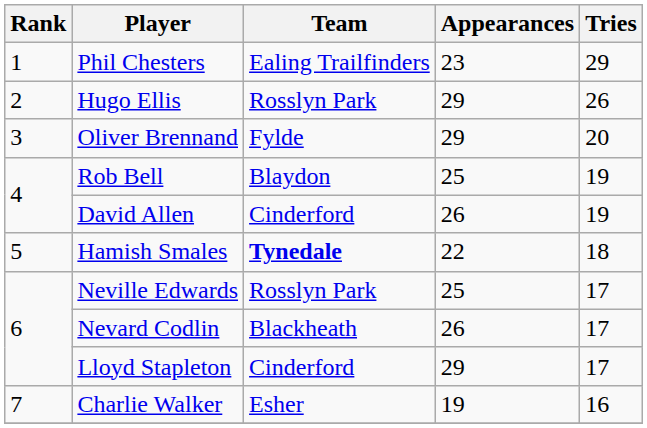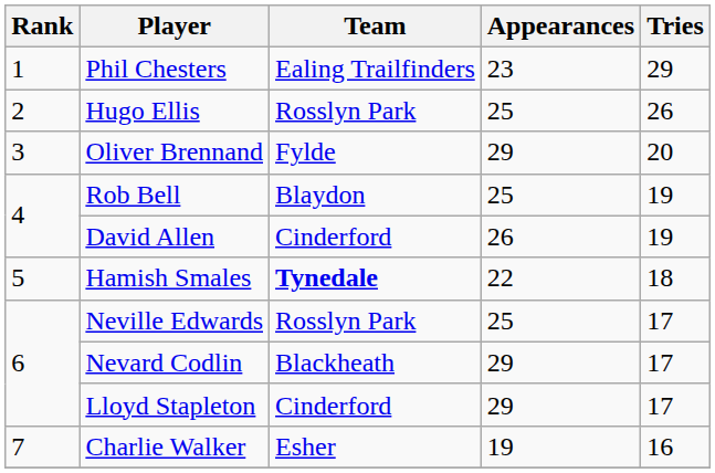Hugo Ellis | Appearances: 29 -> 25
Nevard Codlin | Appearances: 26 -> 29
